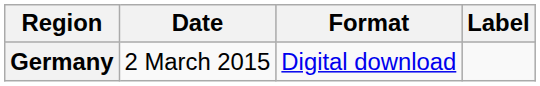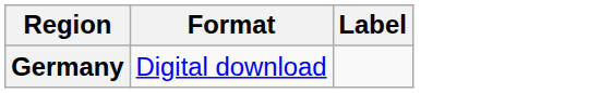- column: Date | 2 March 2015
